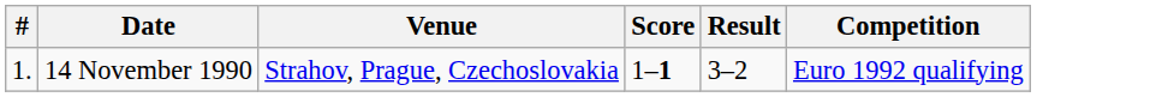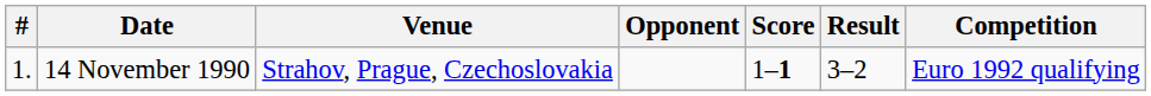+ column: Opponent
